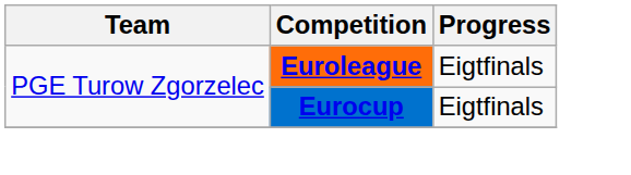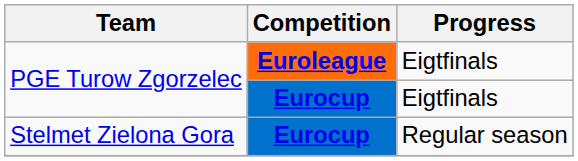+ row: Stelmet Zielona Gora | Eurocup | Regular season
